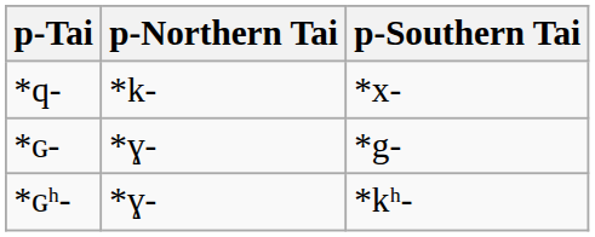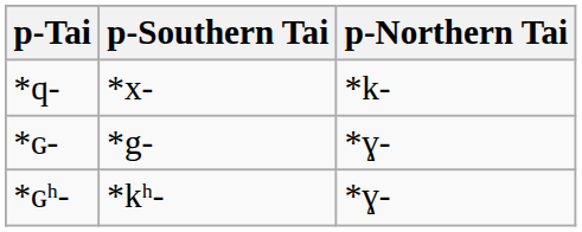columns swapped: p-Northern Tai <-> p-Southern Tai
